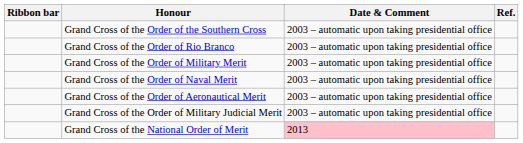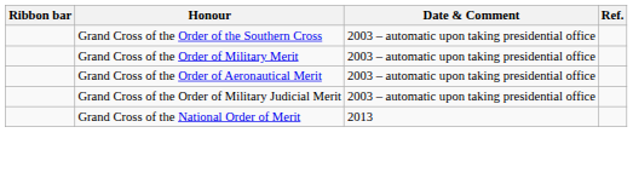- row: Grand Cross of the Order of Rio Branco | 2003 – automatic upon taking presidential office
- row: Grand Cross of the Order of Naval Merit | 2003 – automatic upon taking presidential office
Grand Cross of the National Order of Merit | Date & Comment: pink background -> no background
